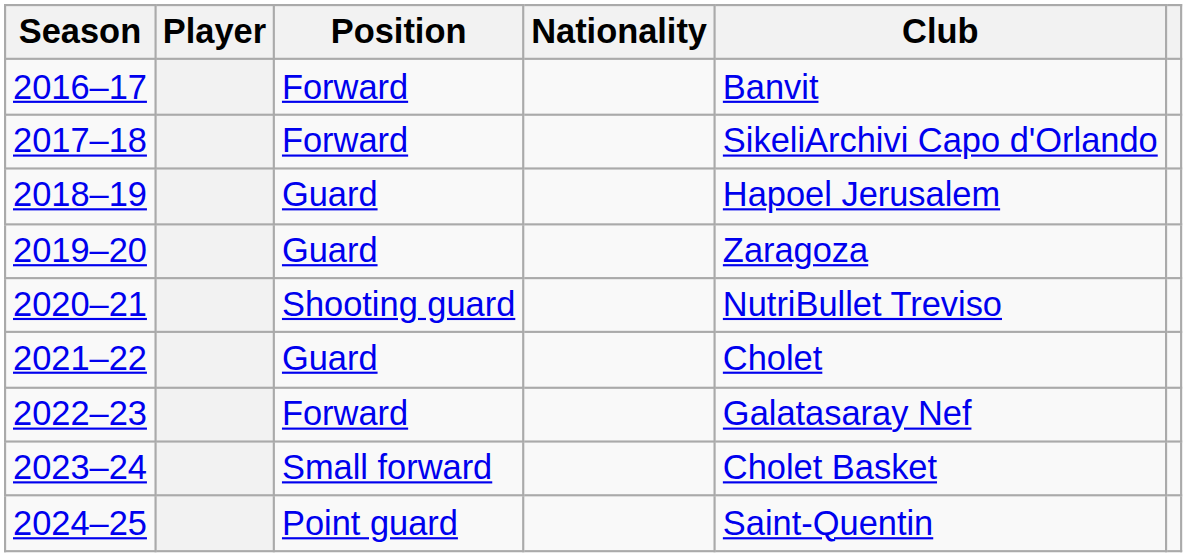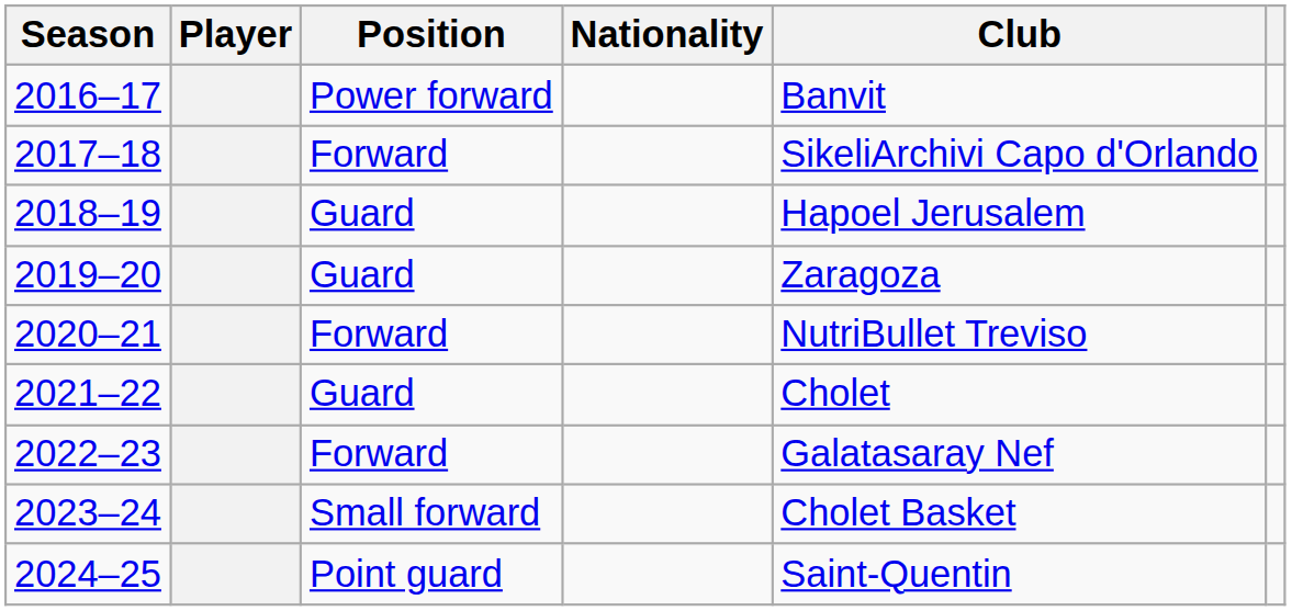2016–17 | Position: Forward -> Power forward
2020–21 | Position: Shooting guard -> Forward
